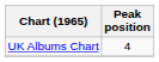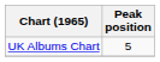UK Albums Chart | Peak position: 4 -> 5
